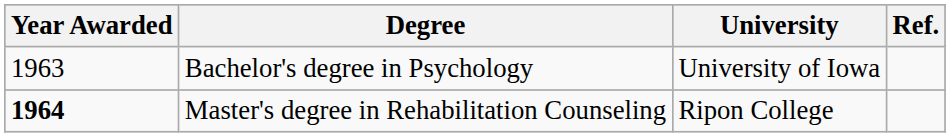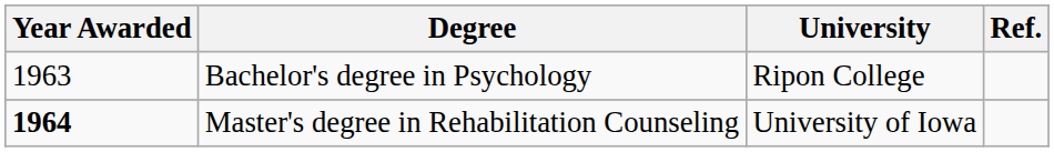Bachelor's degree in Psychology | University: University of Iowa -> Ripon College
Master's degree in Rehabilitation Counseling | University: Ripon College -> University of Iowa
